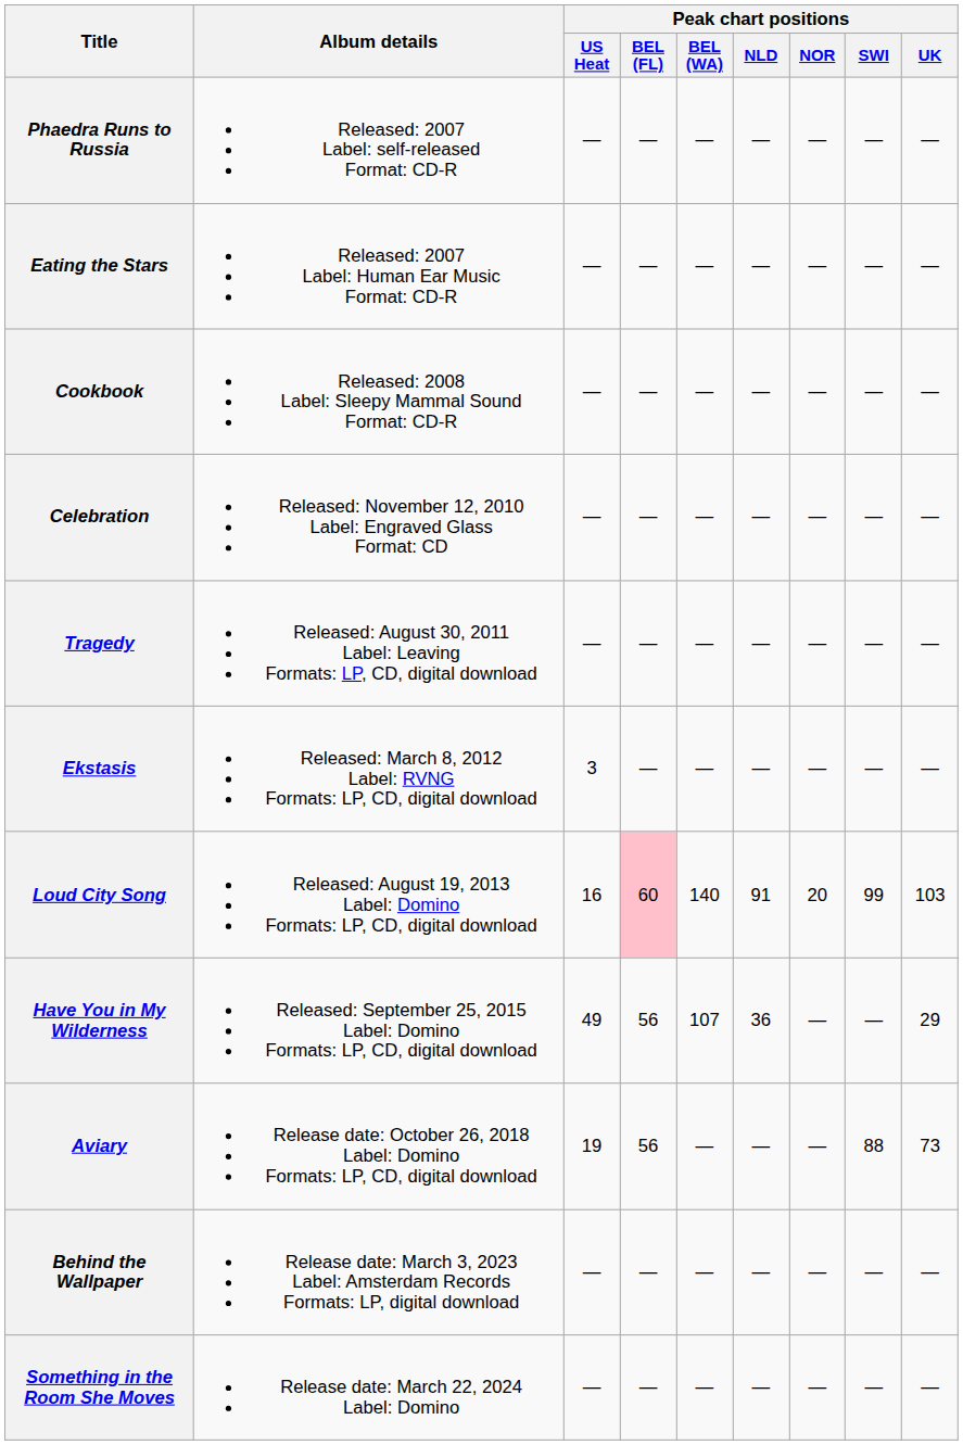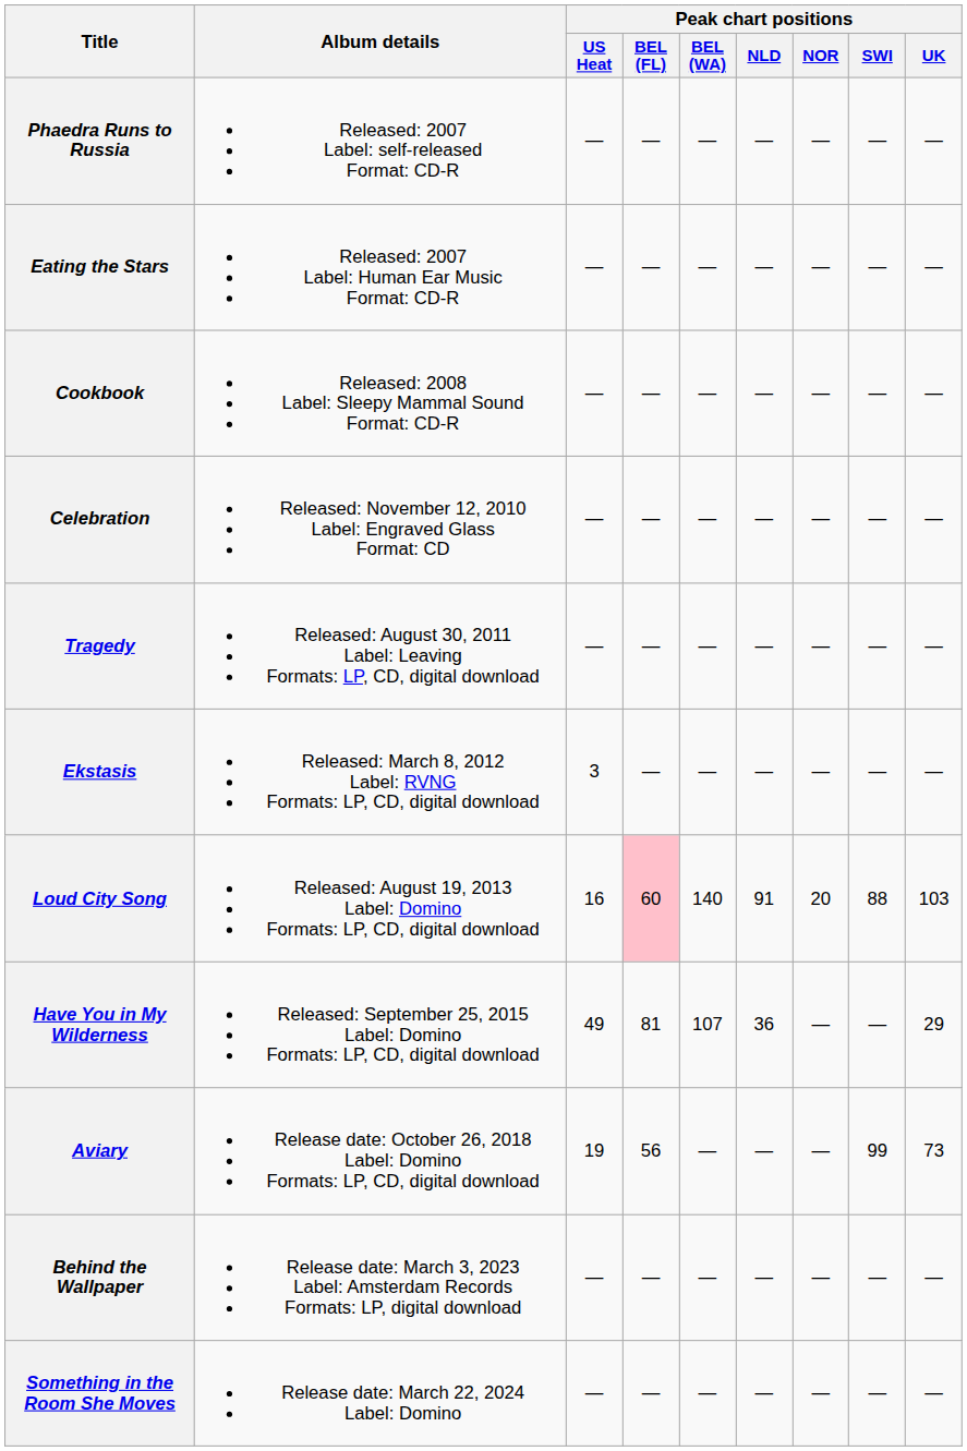Loud City Song | Peak chart positions / SWI: 99 -> 88
Have You in My Wilderness | Peak chart positions / BEL (FL): 56 -> 81
Aviary | Peak chart positions / SWI: 88 -> 99
